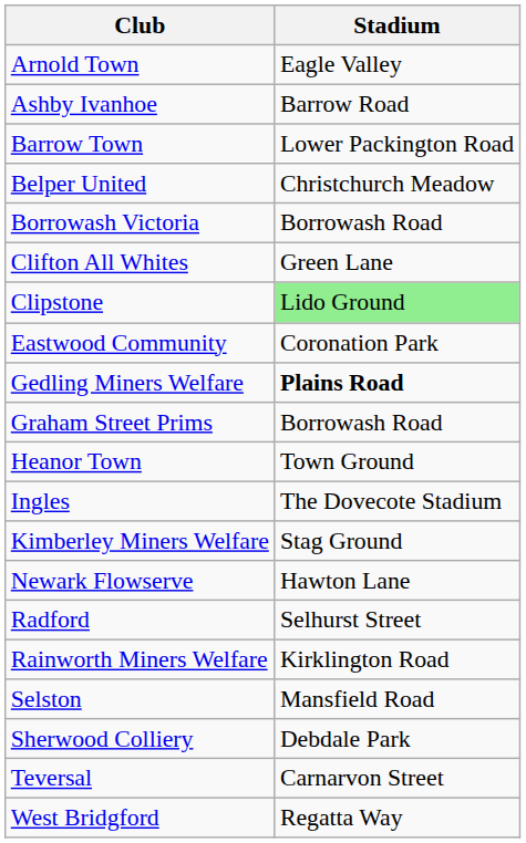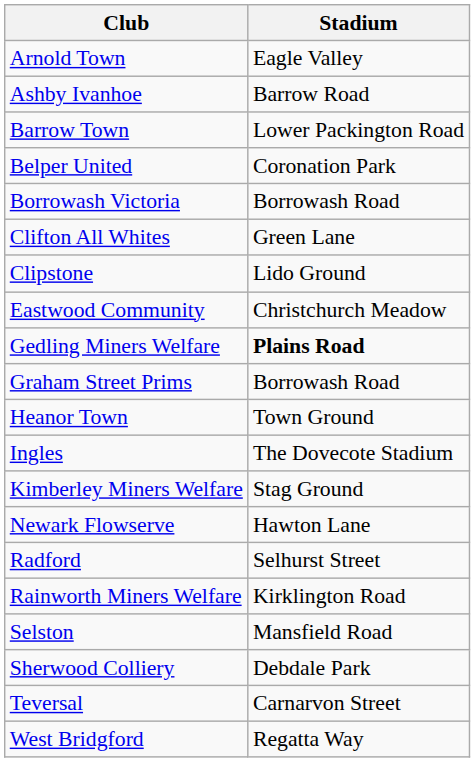Belper United | Stadium: Christchurch Meadow -> Coronation Park
Clipstone | Stadium: lightgreen background -> no background
Eastwood Community | Stadium: Coronation Park -> Christchurch Meadow
